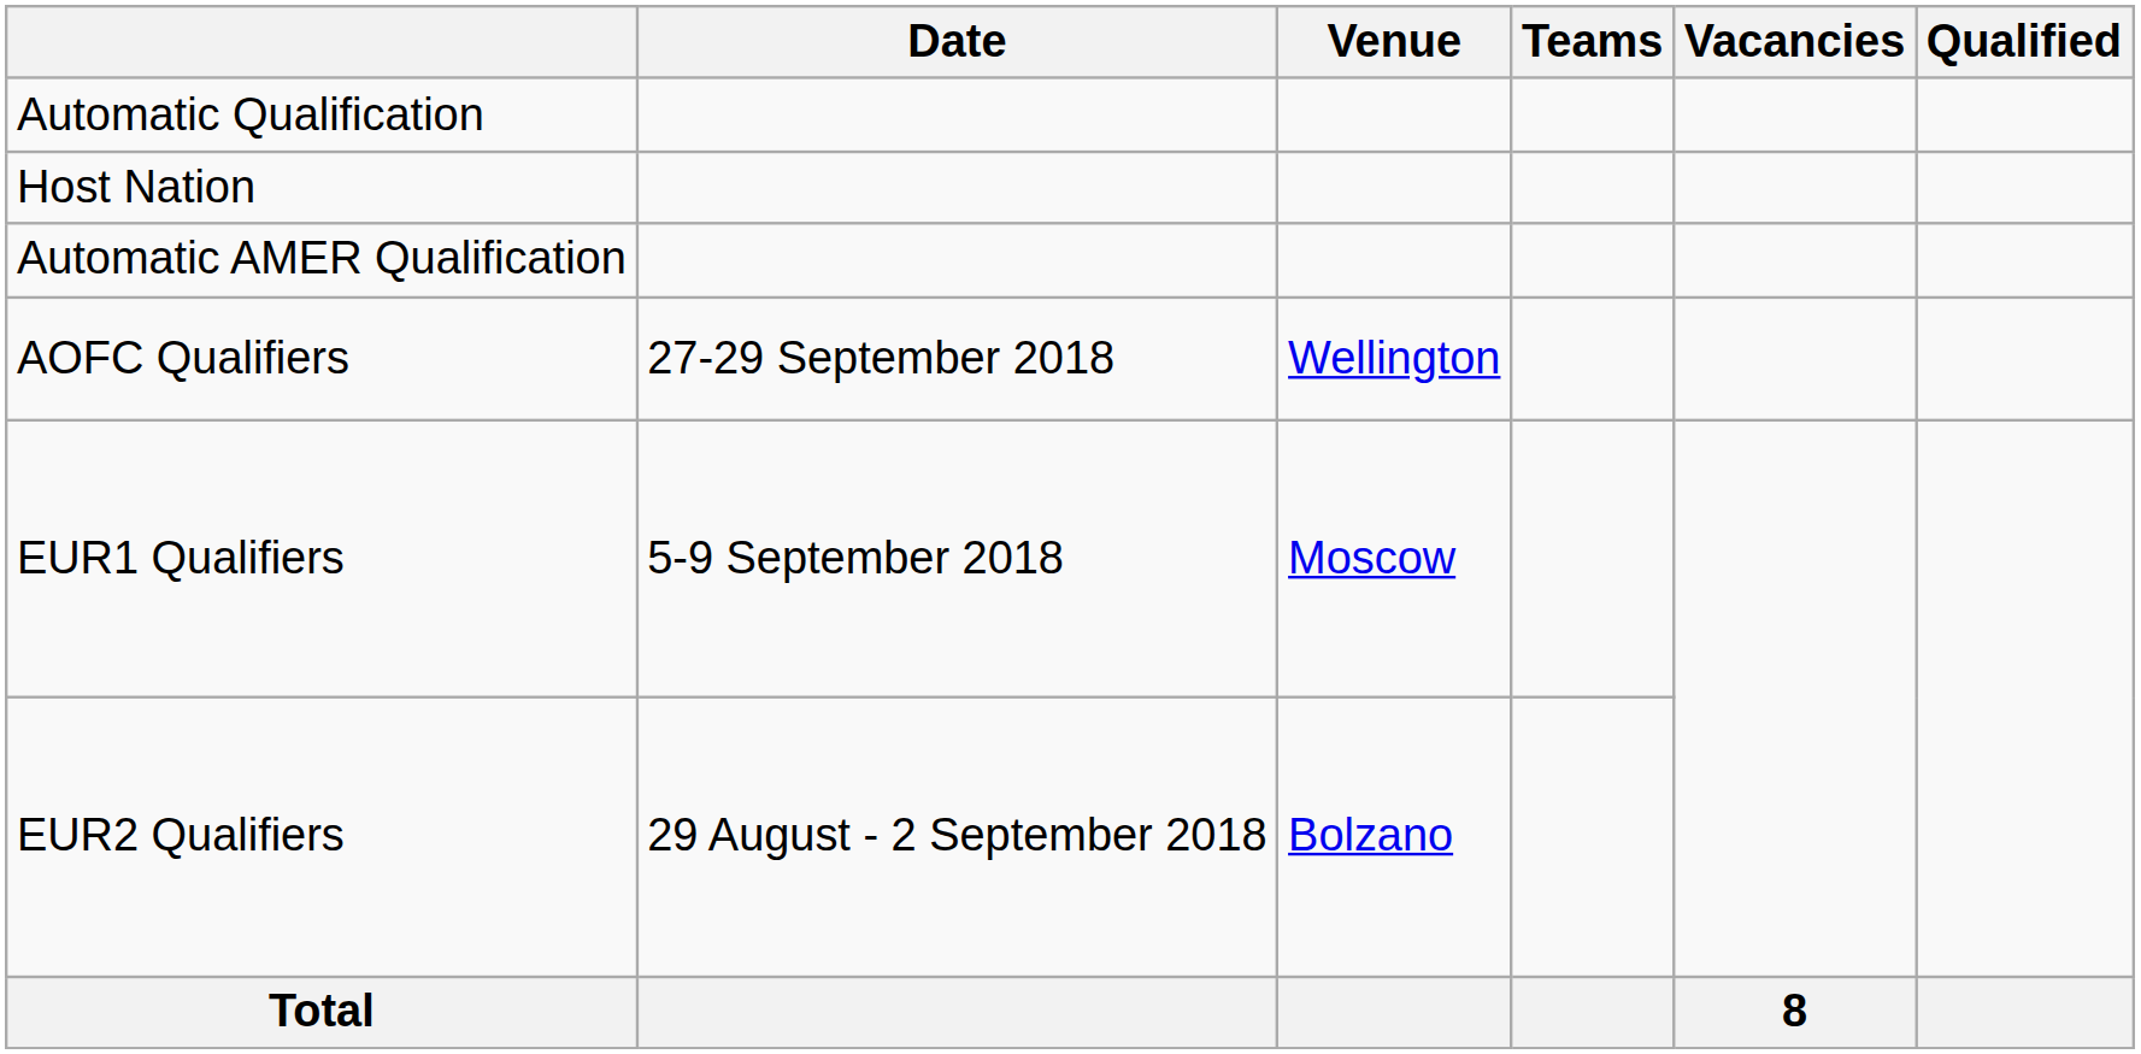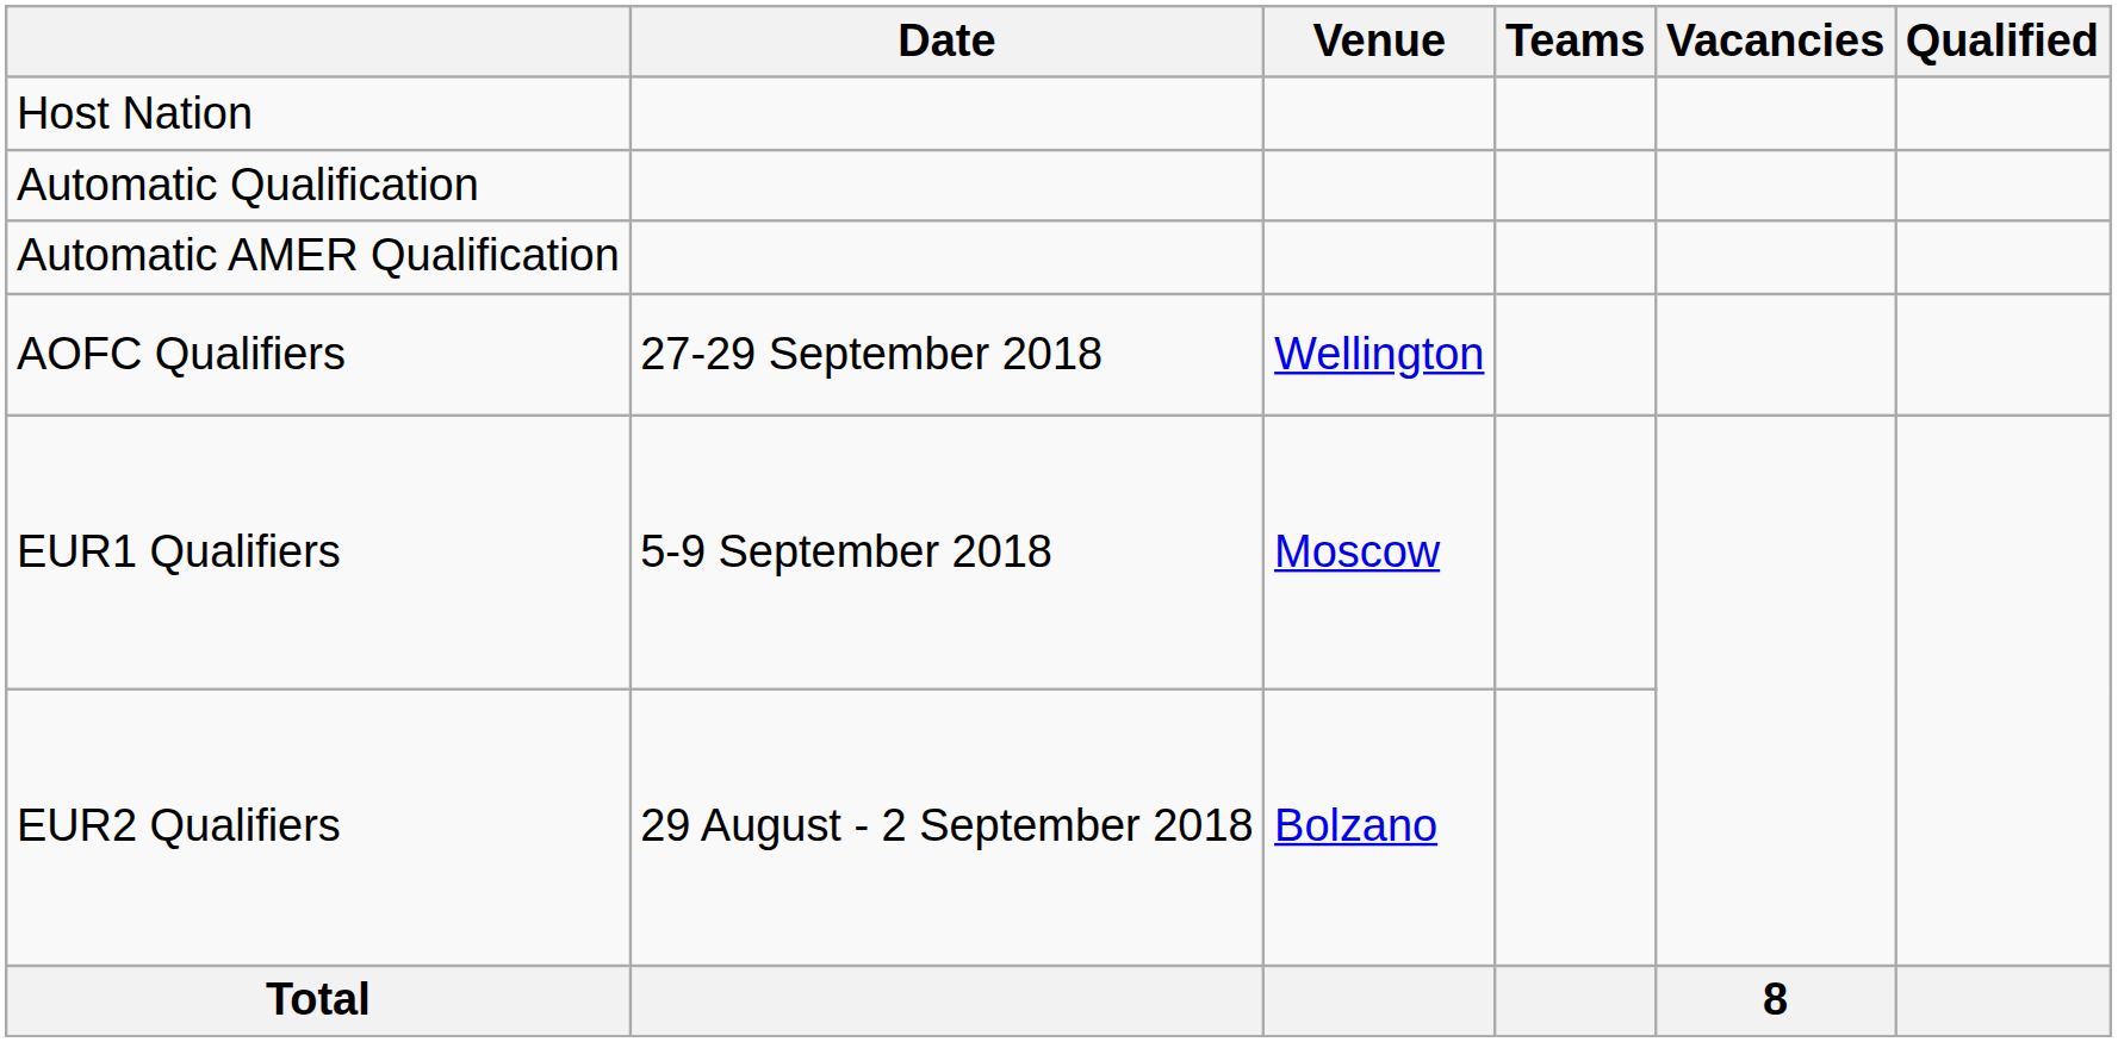rows swapped: Host Nation <-> Automatic Qualification
